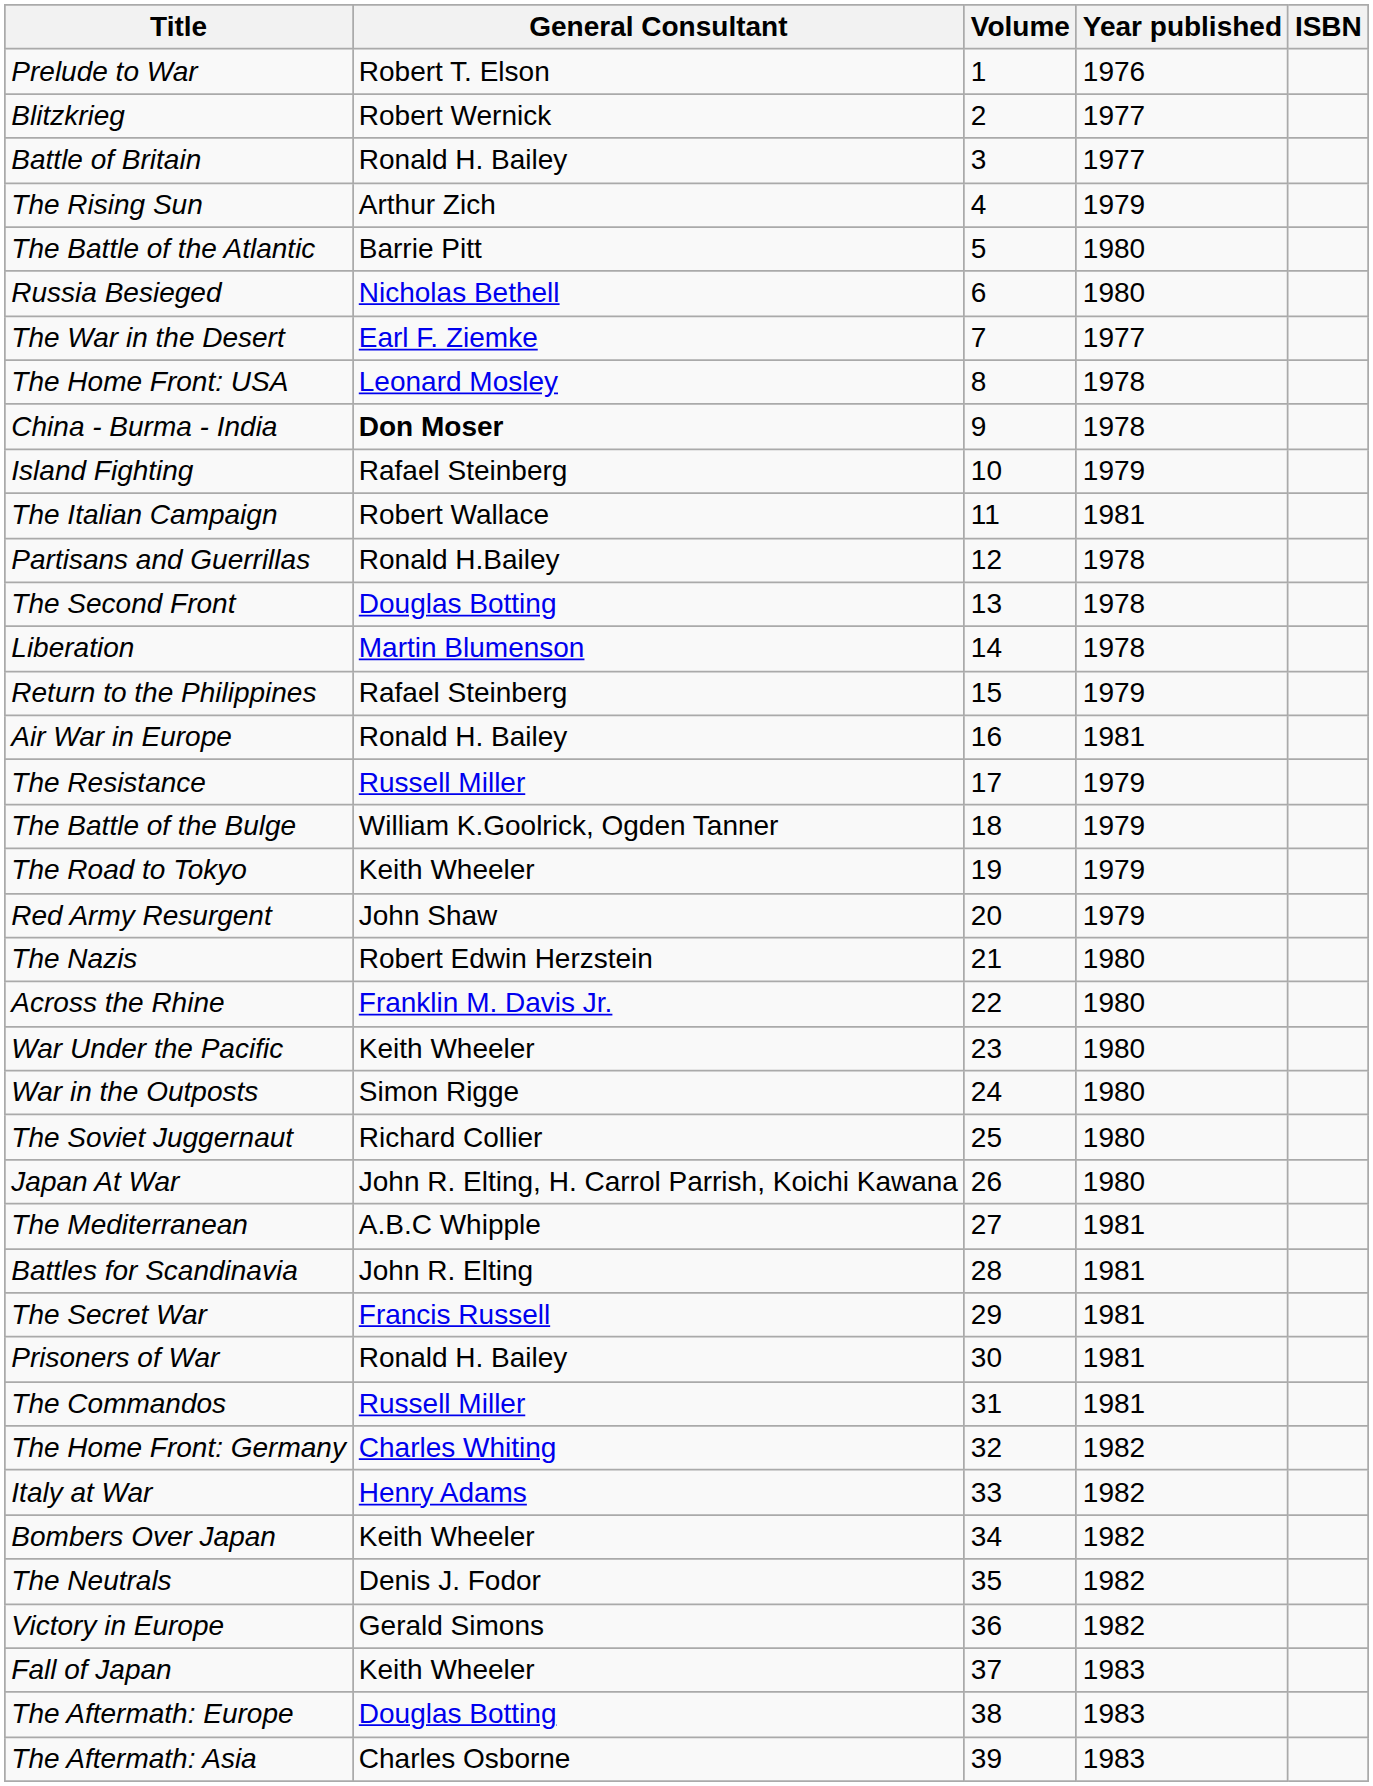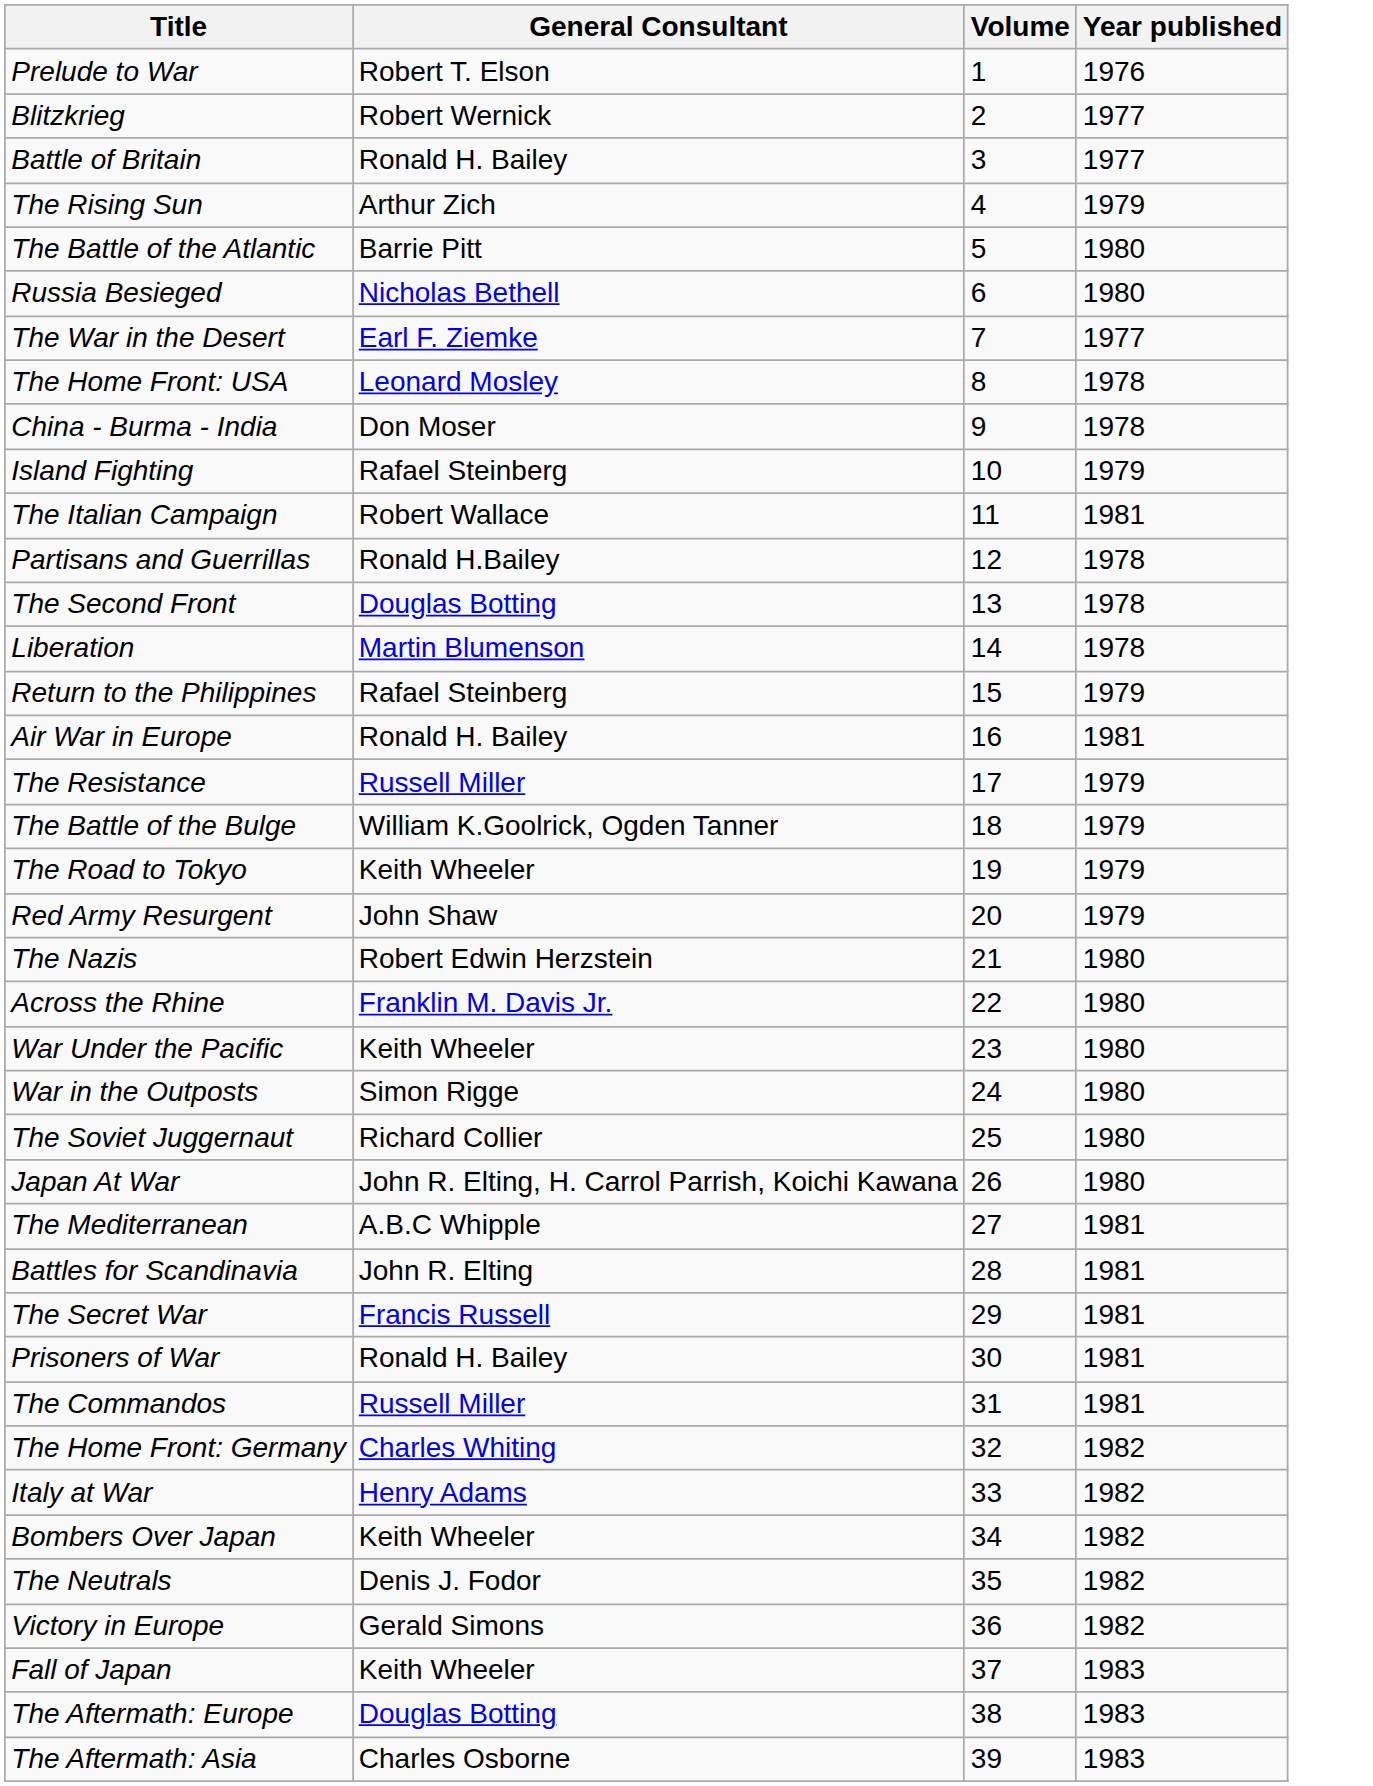- column: ISBN
China - Burma - India | General Consultant: bold -> normal
